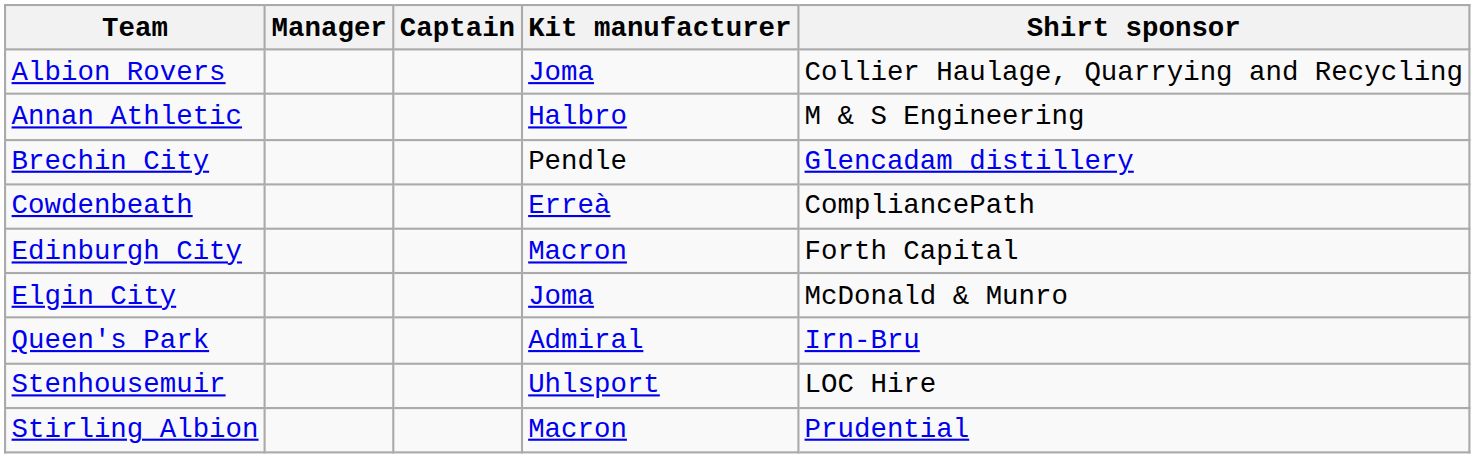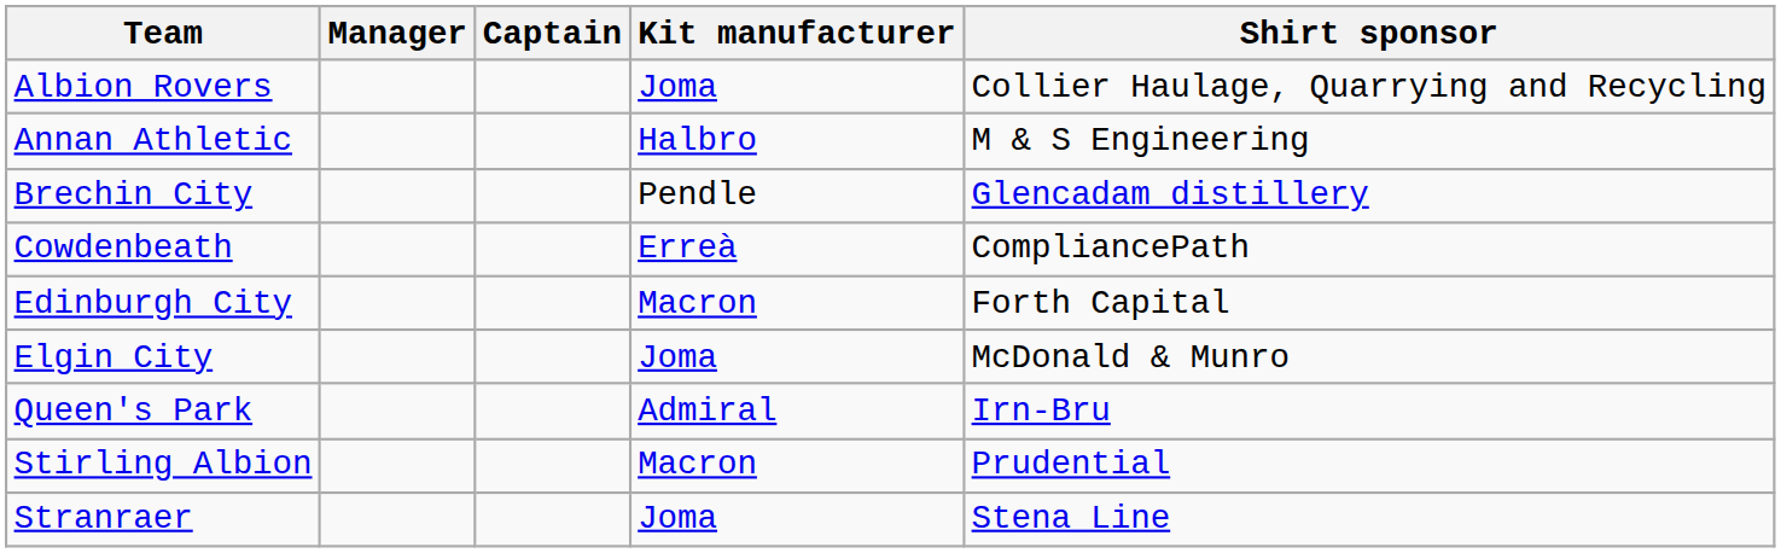- row: Stenhousemuir | Uhlsport | LOC Hire
+ row: Stranraer | Joma | Stena Line
